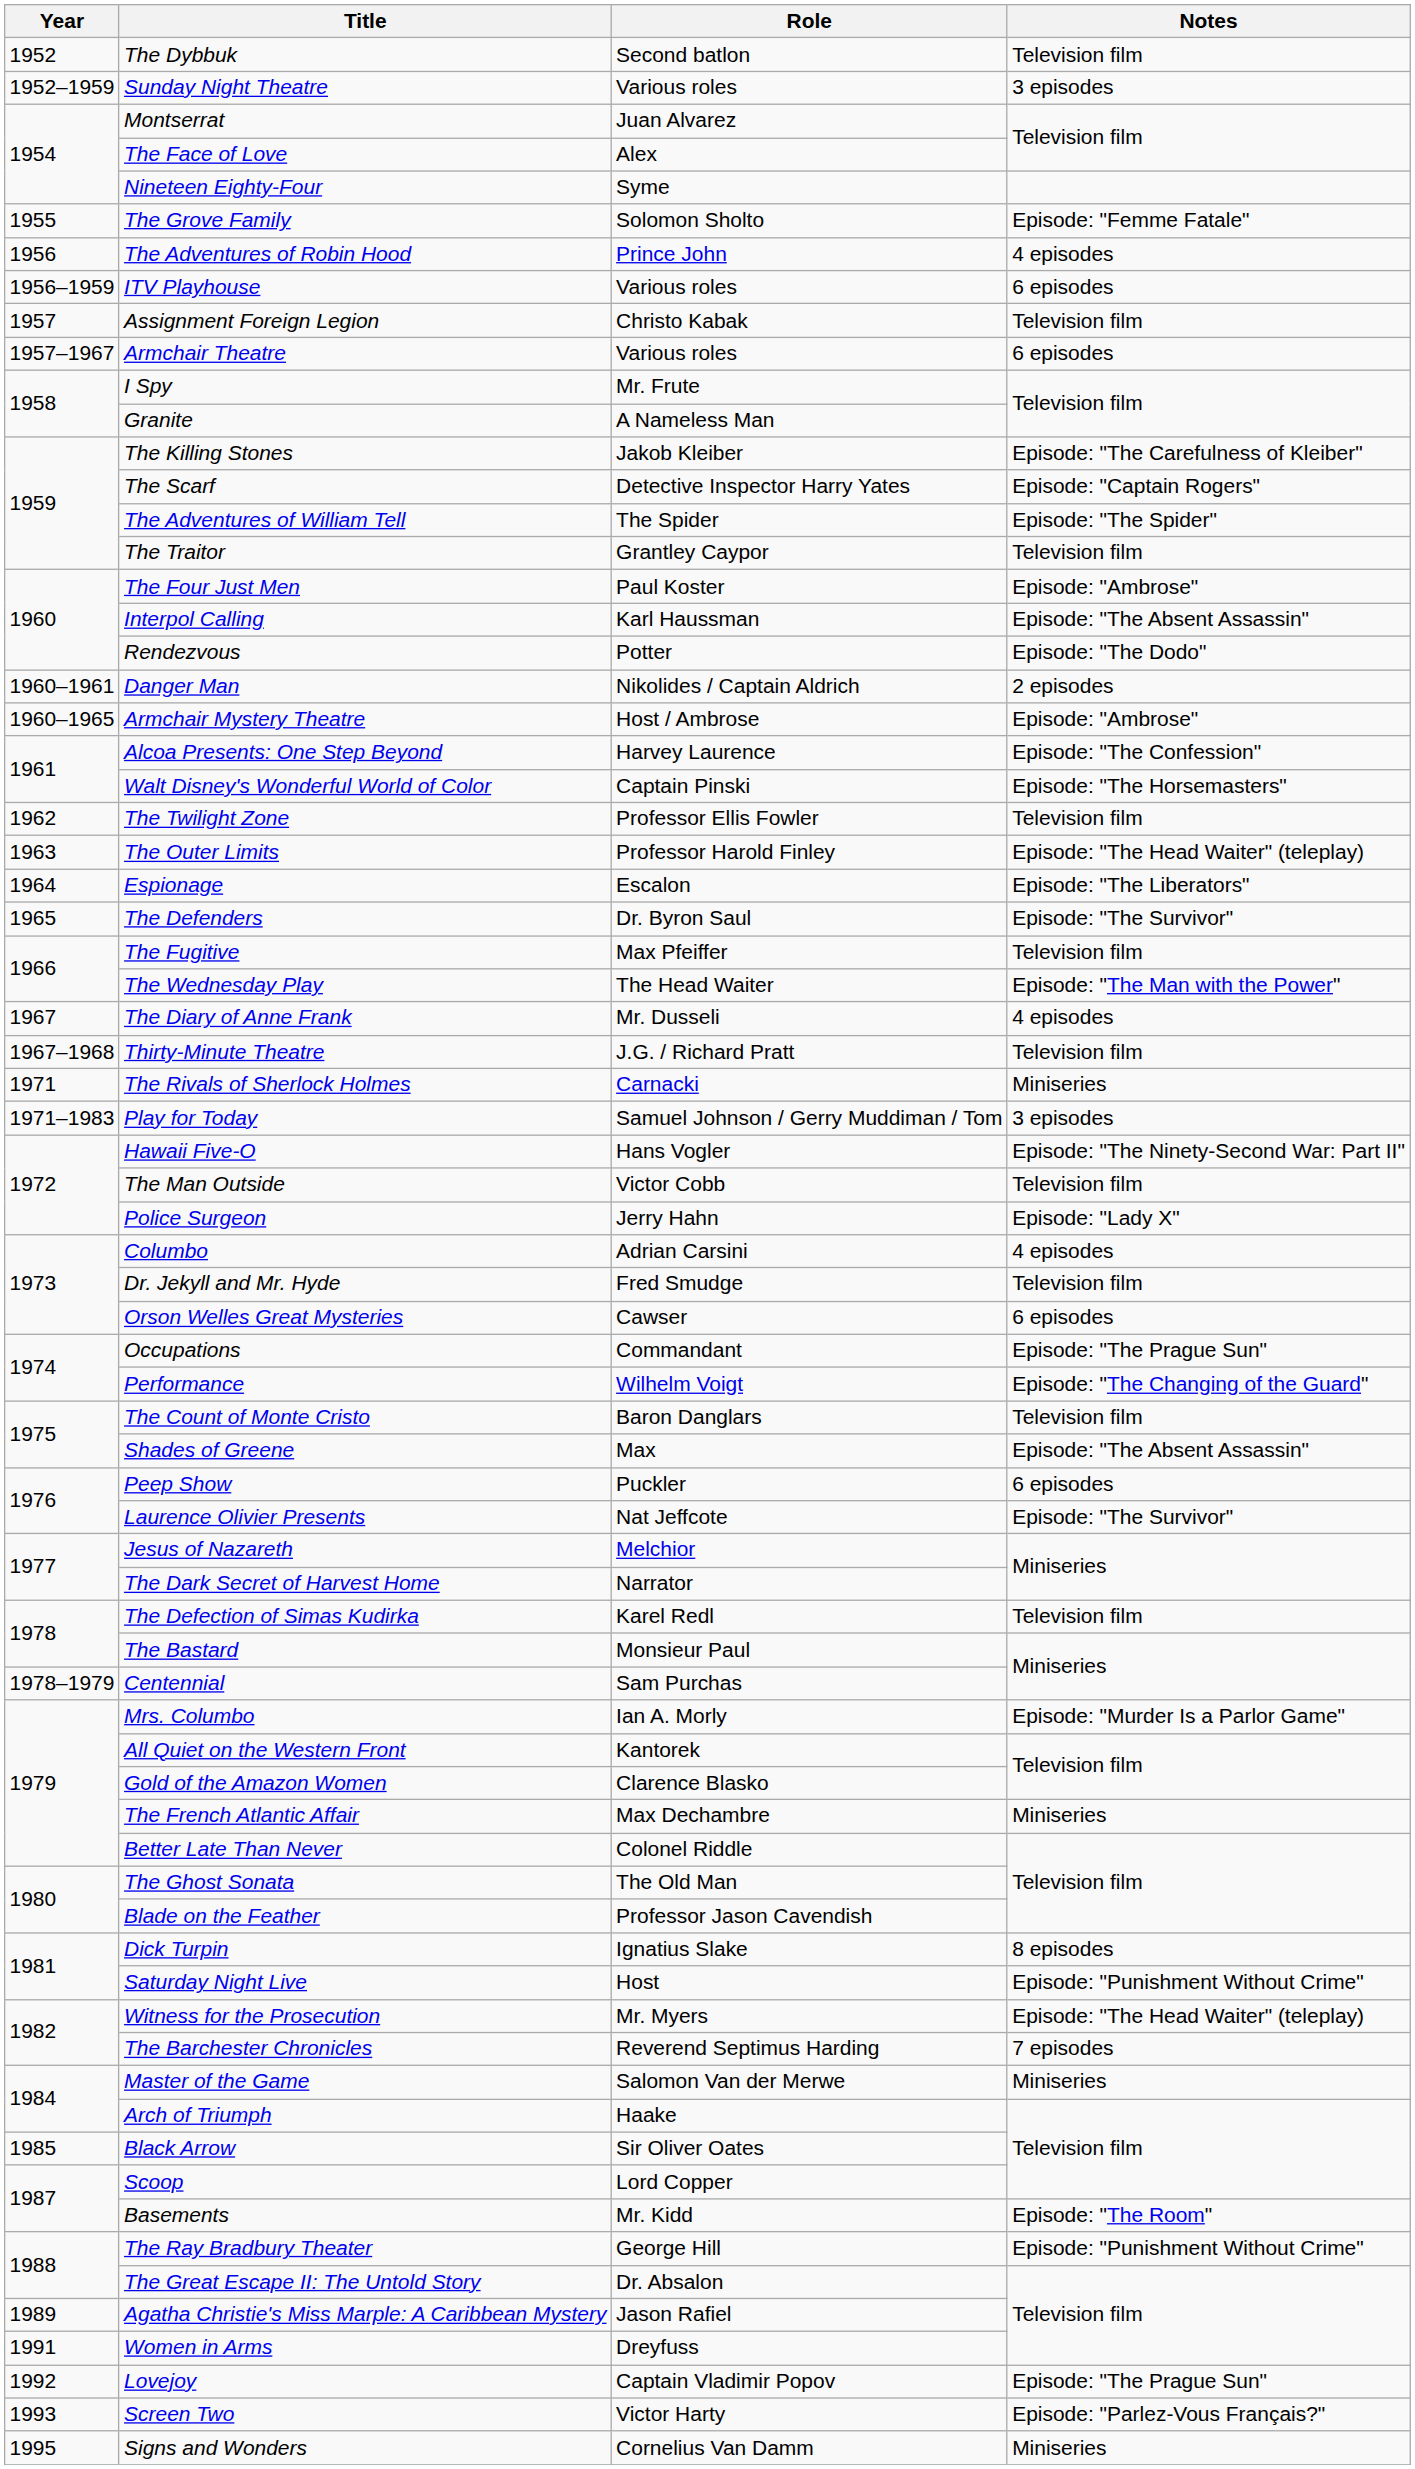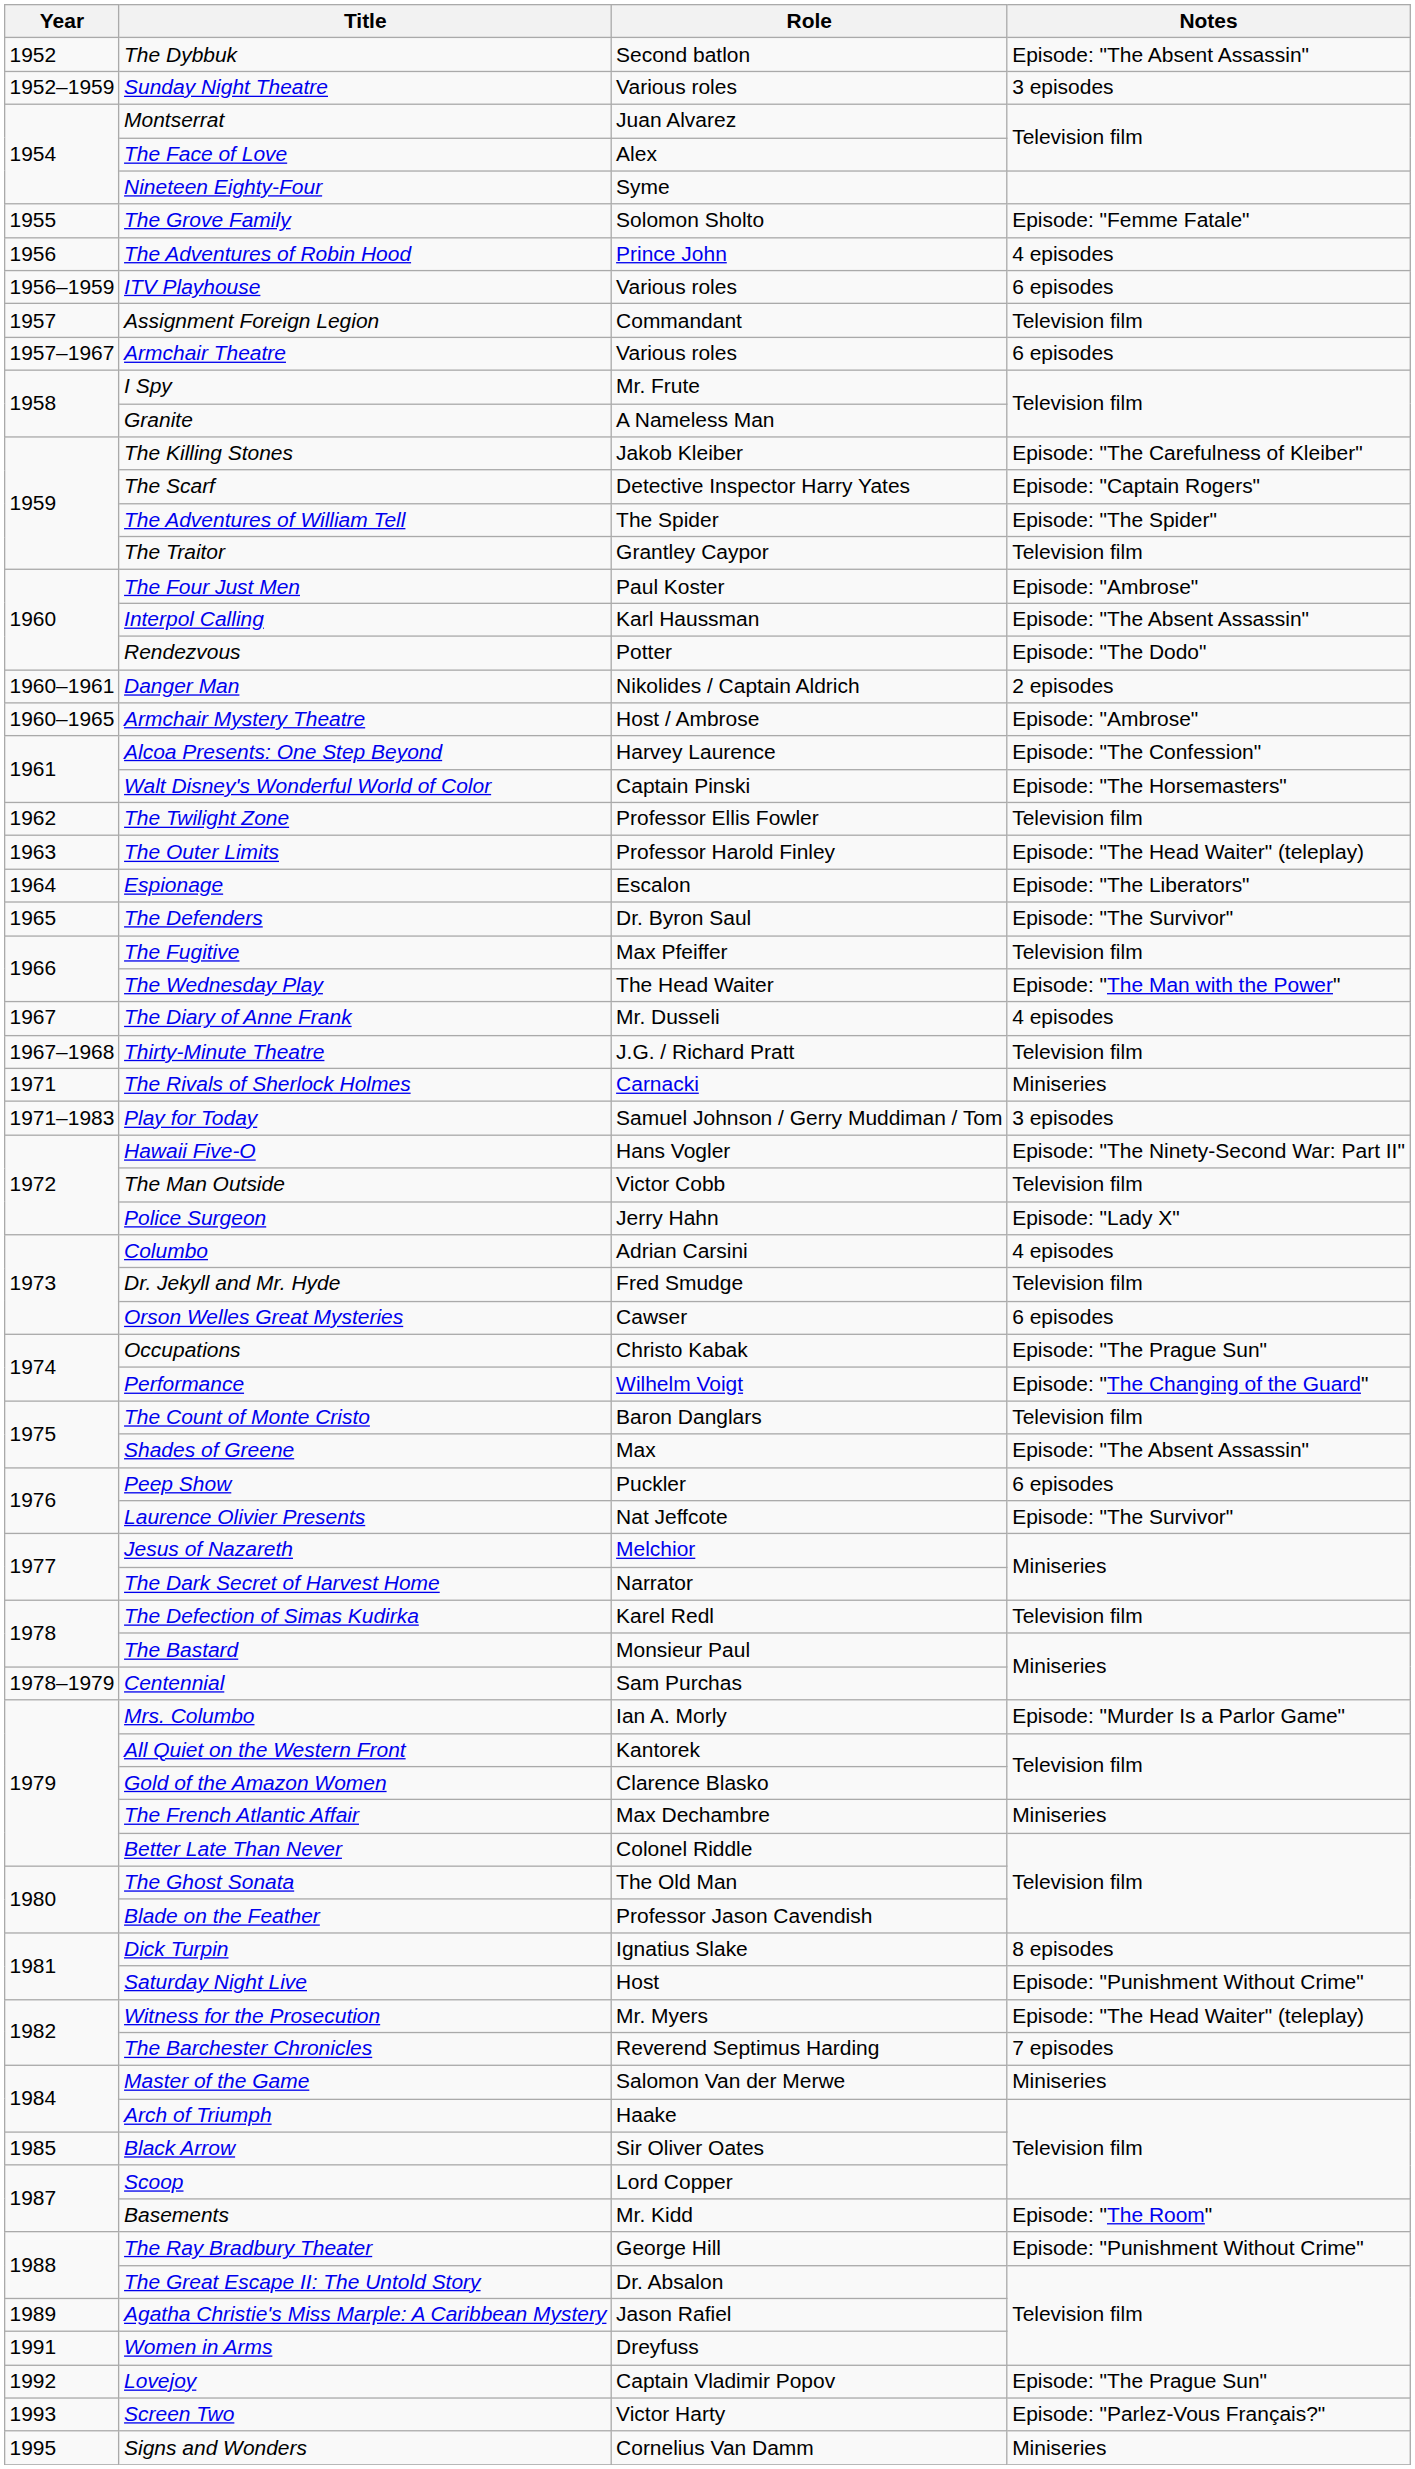The Dybbuk | Notes: Television film -> Episode: "The Absent Assassin"
Assignment Foreign Legion | Role: Christo Kabak -> Commandant
Occupations | Role: Commandant -> Christo Kabak
